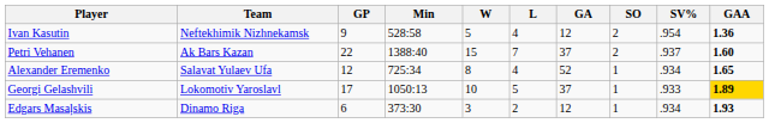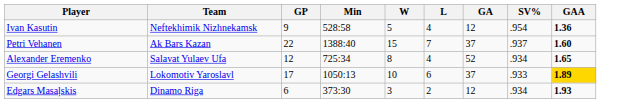- column: SO | 2 | 2 | 1 | 1 | 1
Georgi Gelashvili | L: 5 -> 6
